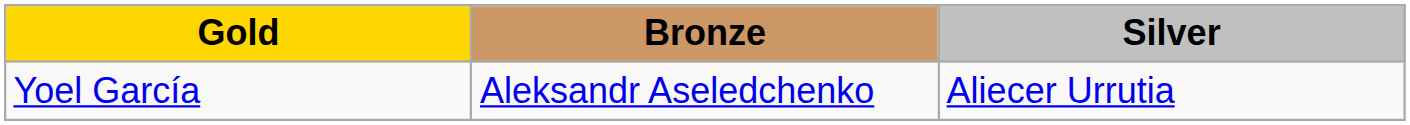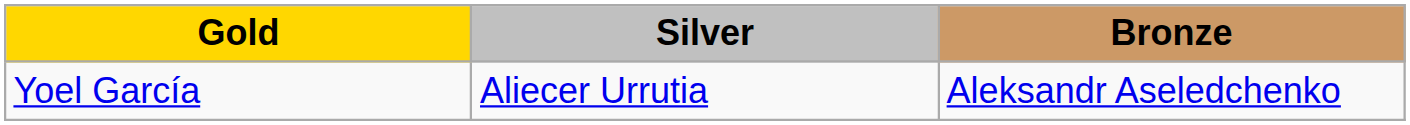columns swapped: Silver <-> Bronze
